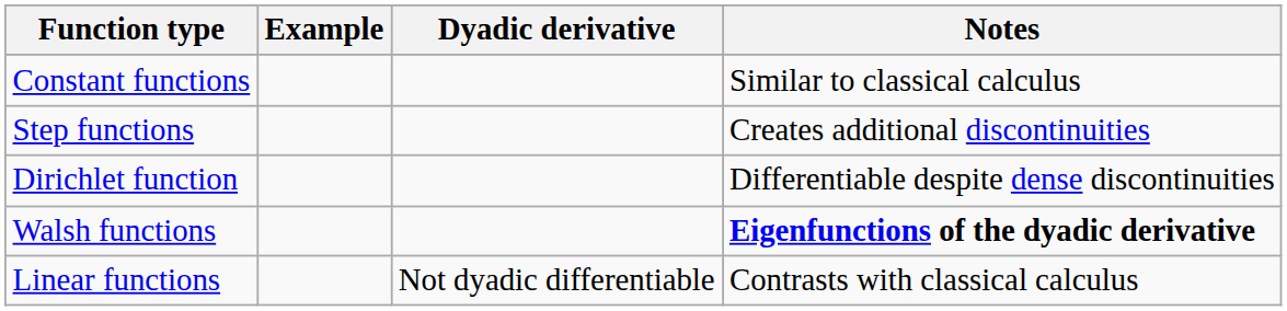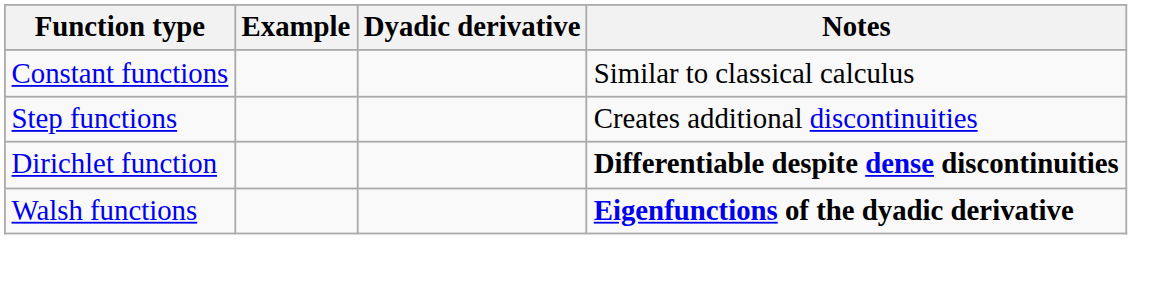Dirichlet function | Notes: normal -> bold
- row: Linear functions | Not dyadic differentiable | Contrasts with classical calculus
